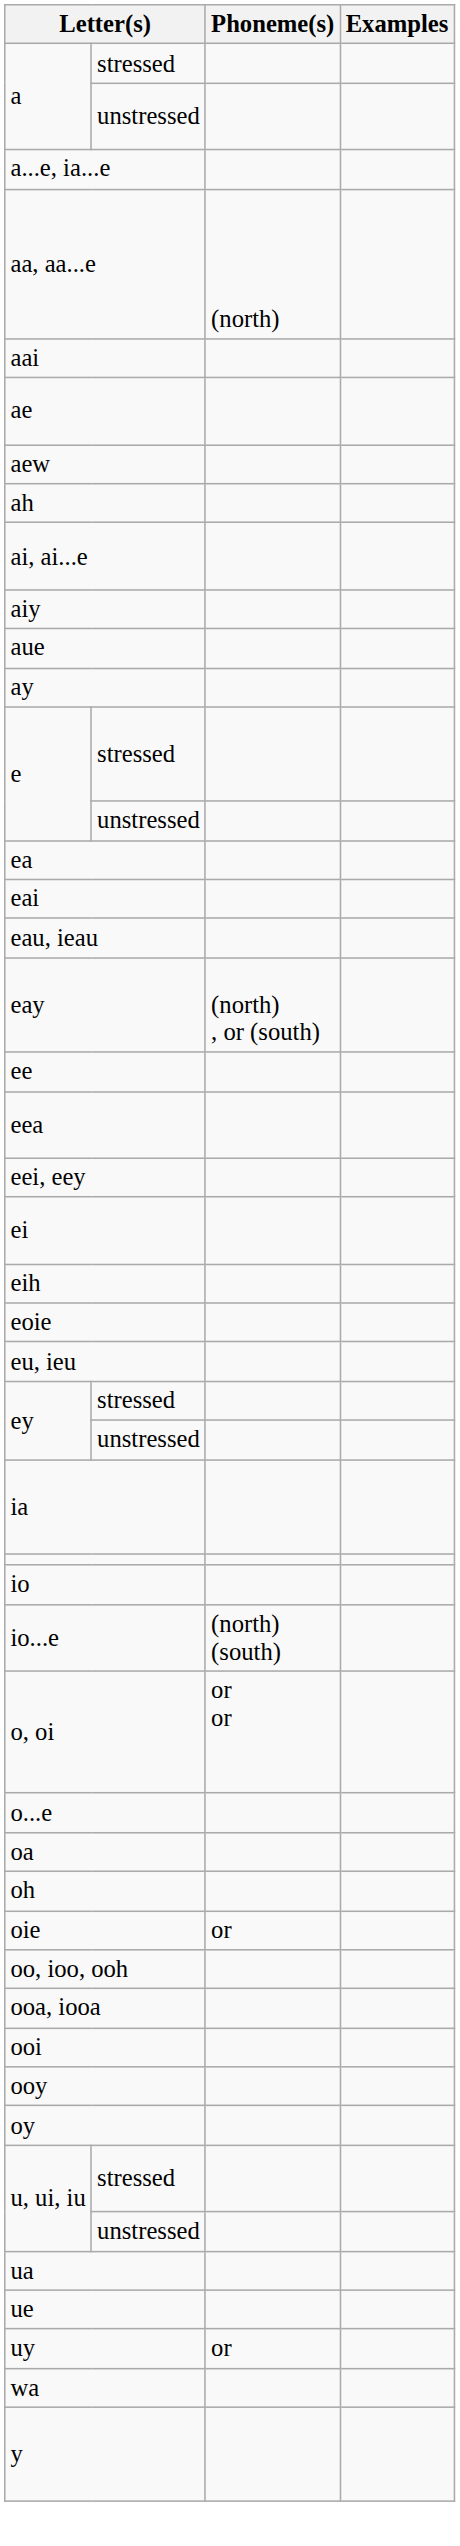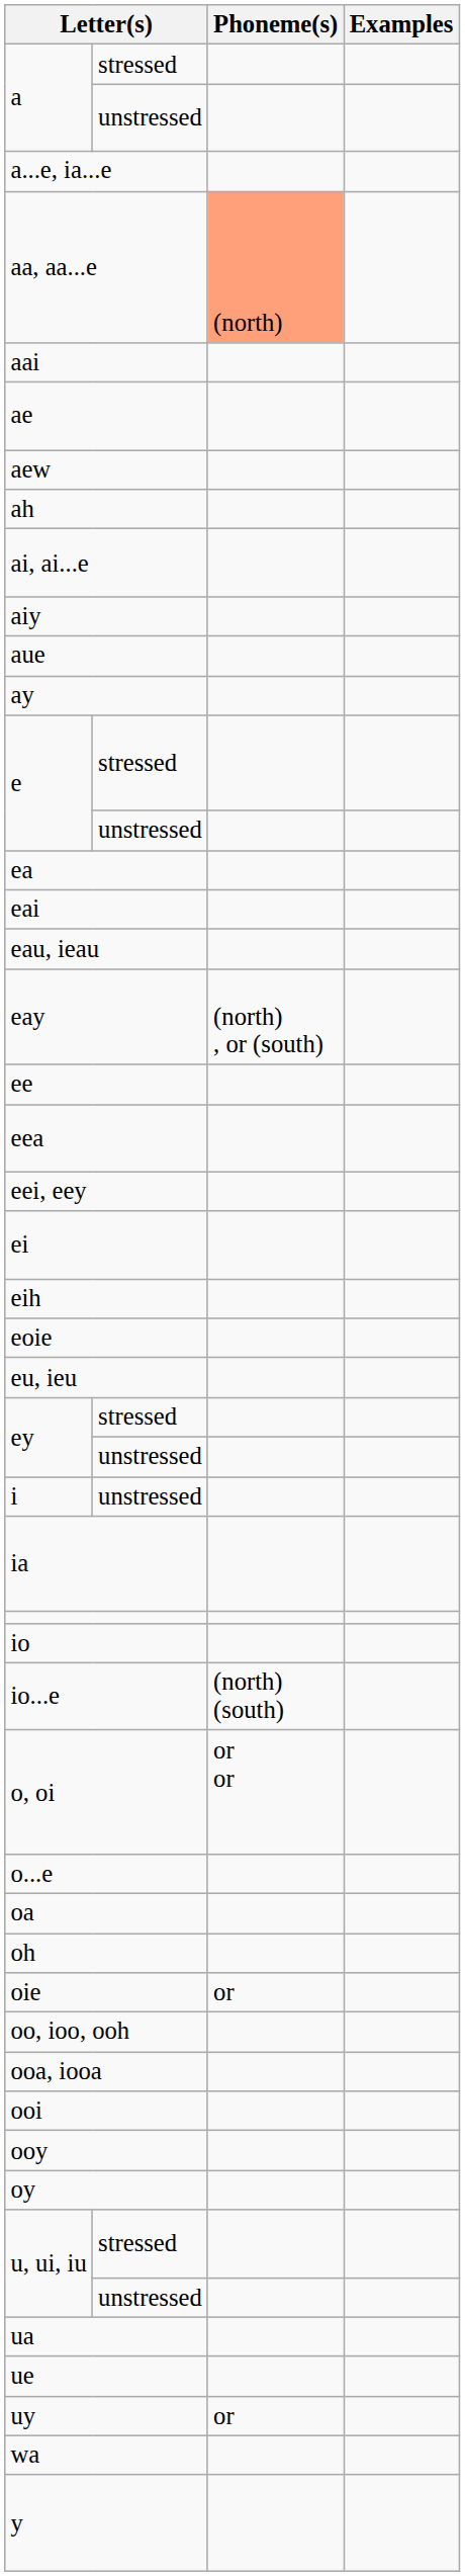aa, aa...e | Phoneme(s): no background -> lightsalmon background
+ row: i | unstressed
